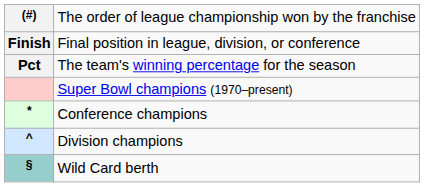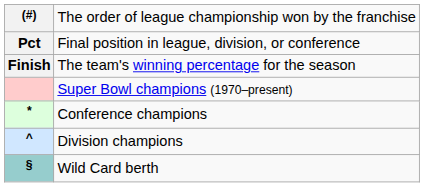Final position in league, division, or conference | column 1: Finish -> Pct
The team's winning percentage for the season | column 1: Pct -> Finish
